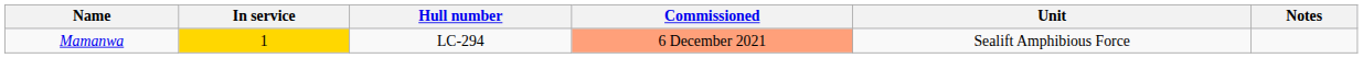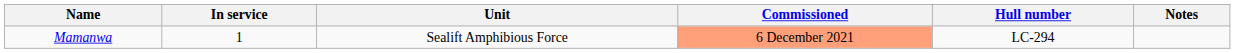columns swapped: Hull number <-> Unit
Mamanwa | In service: gold background -> no background
